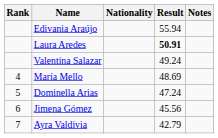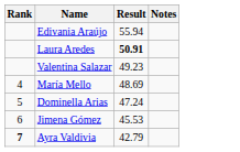- column: Nationality
Valentina Salazar | Result: 49.24 -> 49.23
Jimena Gómez | Result: 45.56 -> 45.53
Ayra Valdivia | Rank: normal -> bold
